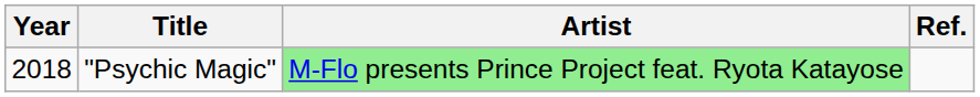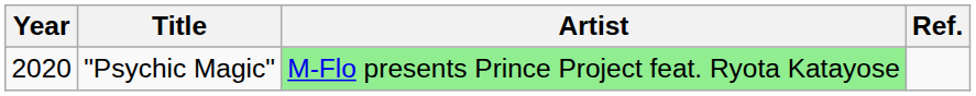"Psychic Magic" | Year: 2018 -> 2020
